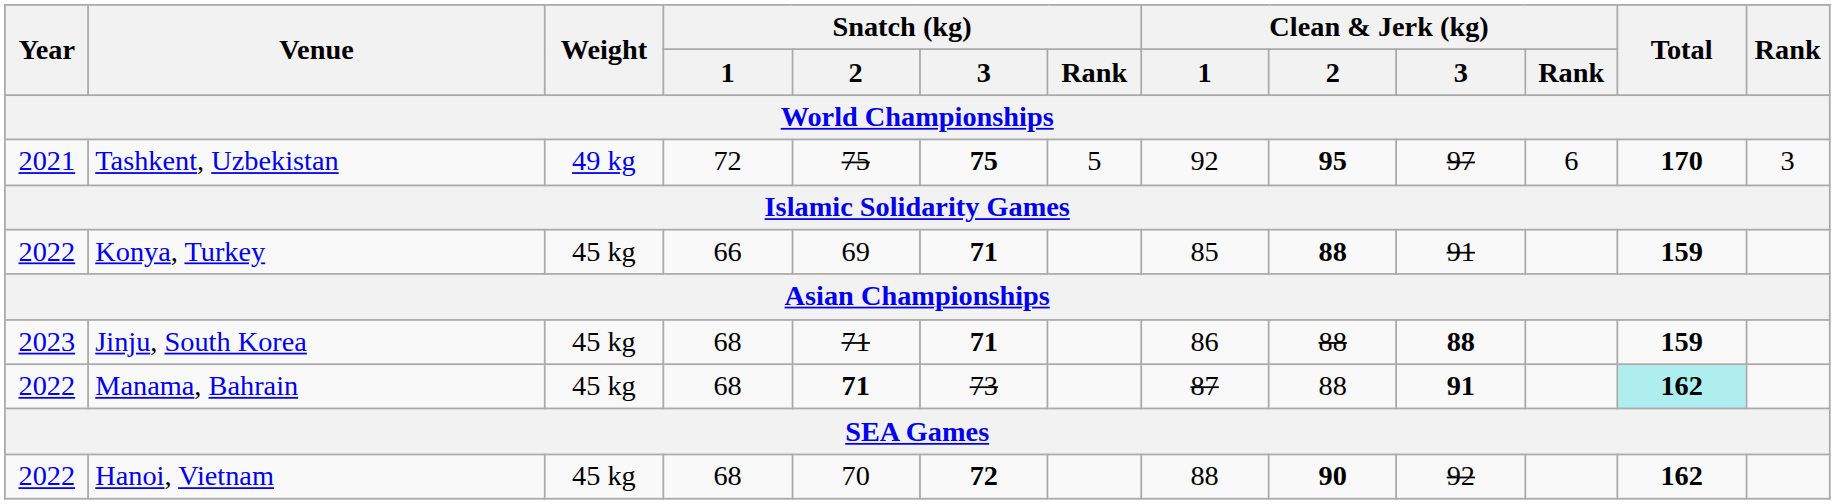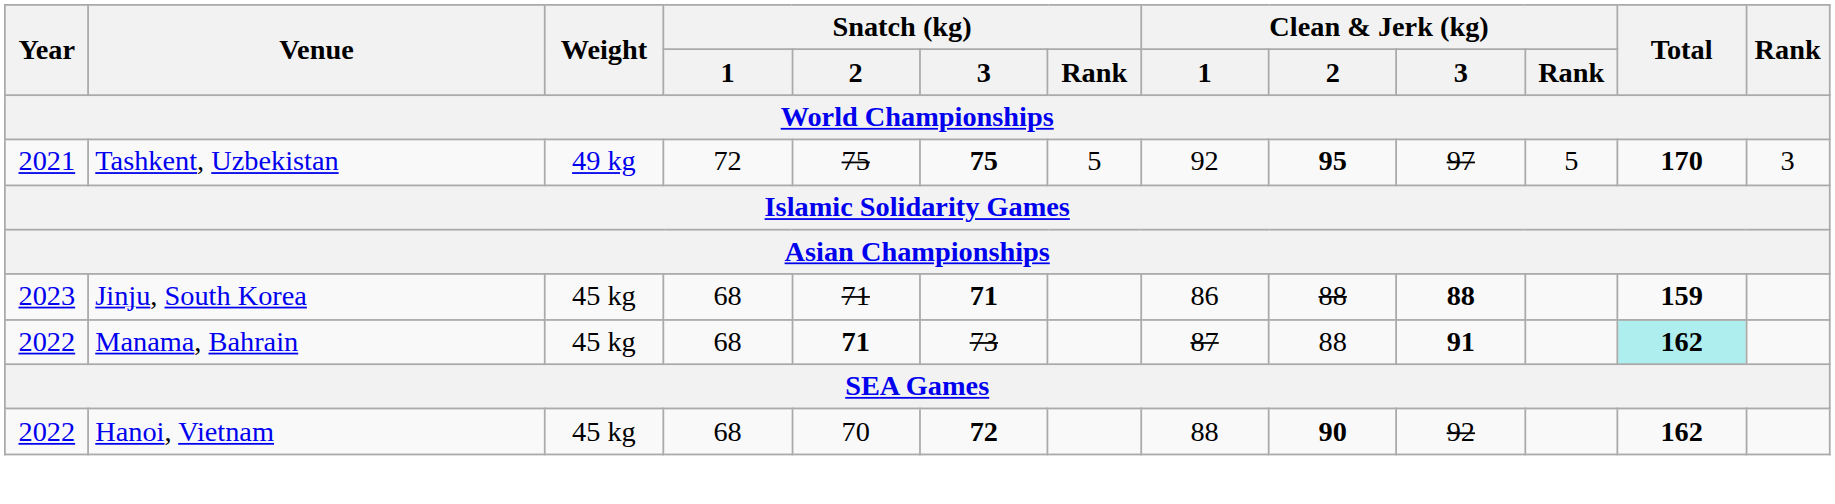Tashkent, Uzbekistan | Clean & Jerk (kg) / Rank: 6 -> 5
- row: 2022 | Konya, Turkey | 45 kg | 66 | 69 | 71 | 85 | 88 | 91 | 159
